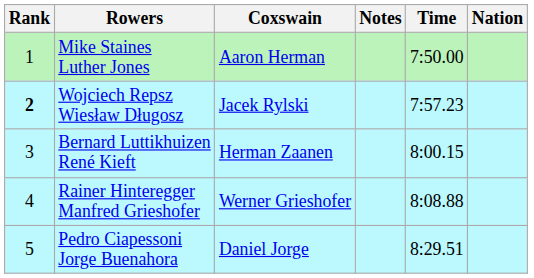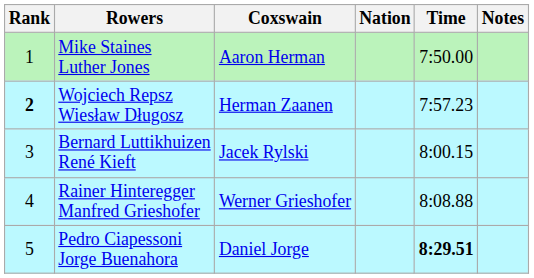columns swapped: Nation <-> Notes
Wojciech Repsz Wiesław Długosz | Coxswain: Jacek Rylski -> Herman Zaanen
Bernard Luttikhuizen René Kieft | Coxswain: Herman Zaanen -> Jacek Rylski
Pedro Ciapessoni Jorge Buenahora | Time: normal -> bold
